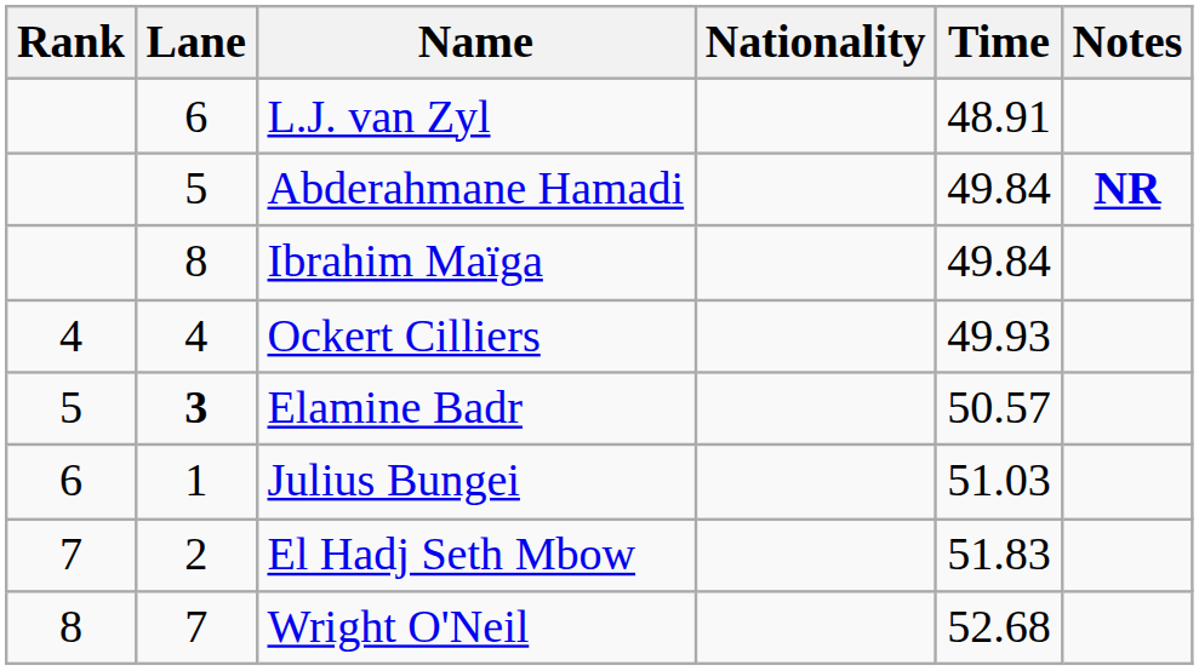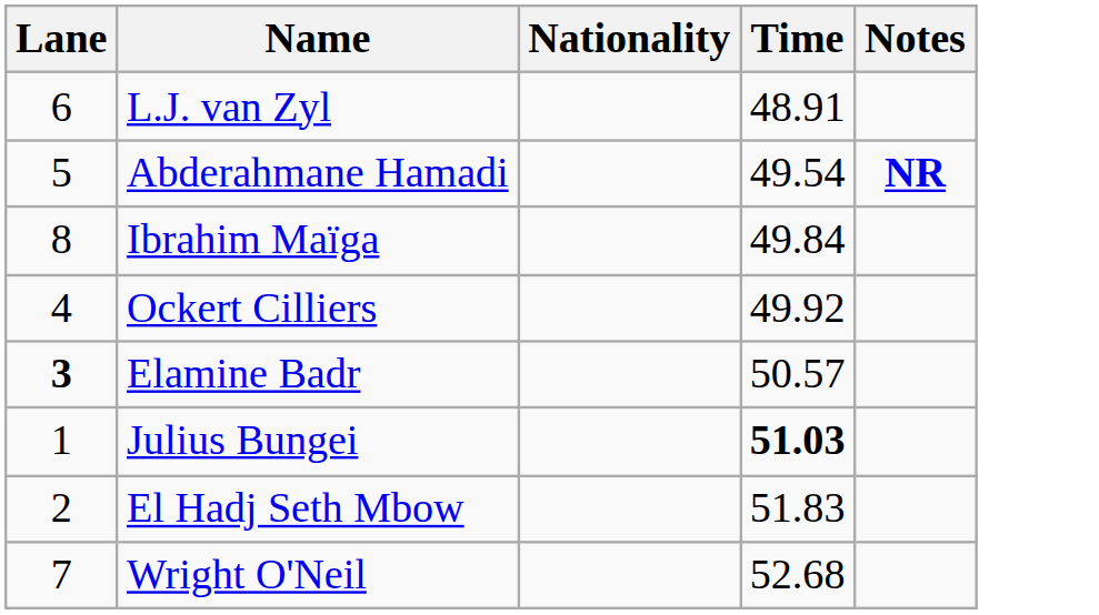- column: Rank | 4 | 5 | 6 | 7 | 8
Abderahmane Hamadi | Time: 49.84 -> 49.54
Ockert Cilliers | Time: 49.93 -> 49.92
Julius Bungei | Time: normal -> bold
